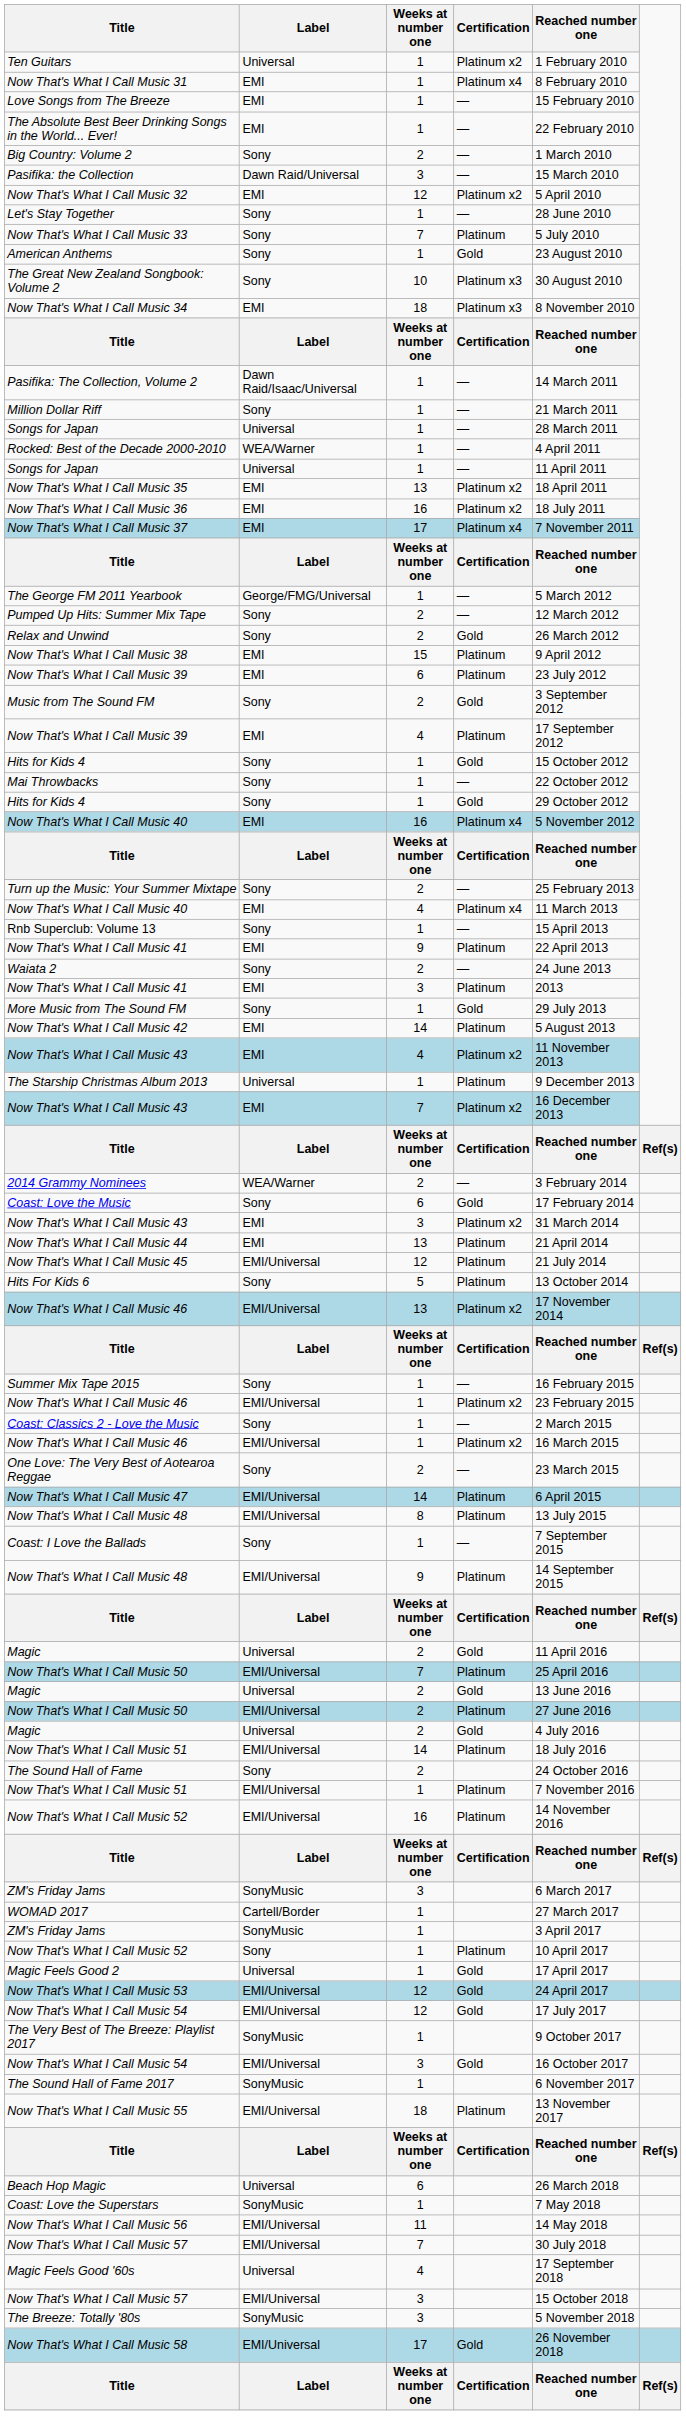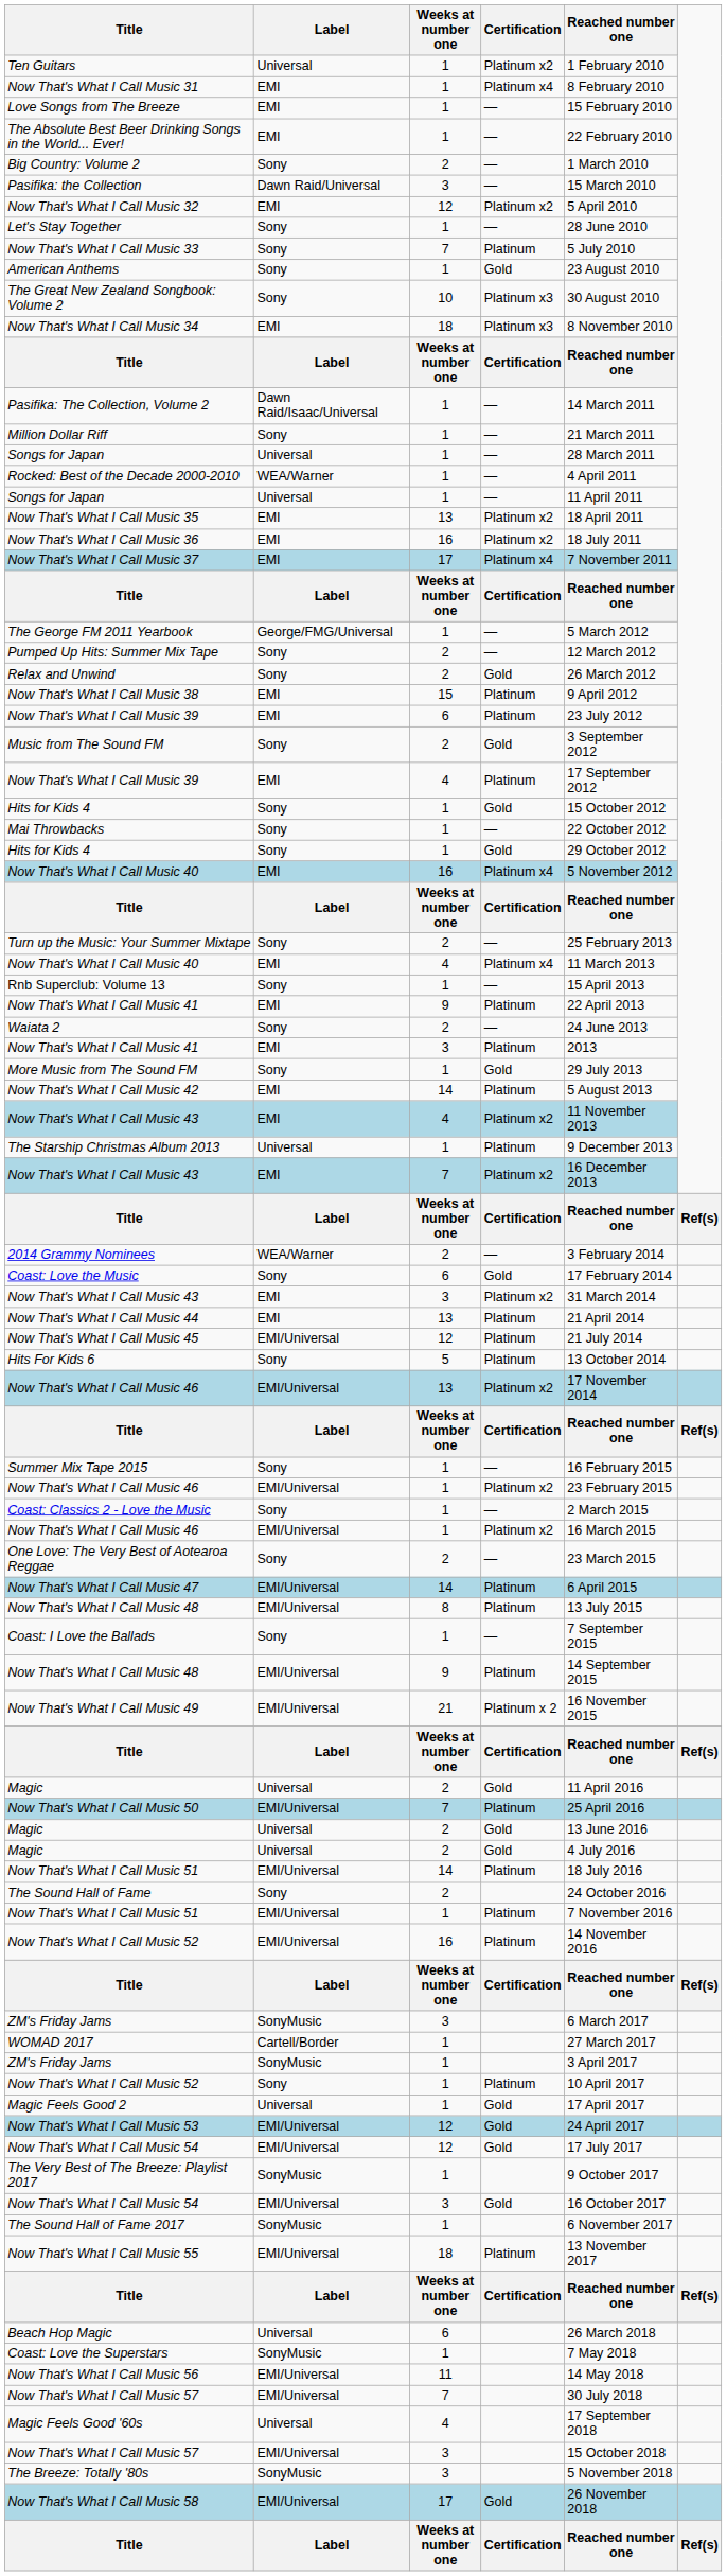+ row: Now That's What I Call Music 49 | EMI/Universal | 21 | Platinum x 2 | 16 November 2015
- row: Now That's What I Call Music 50 | EMI/Universal | 2 | Platinum | 27 June 2016
